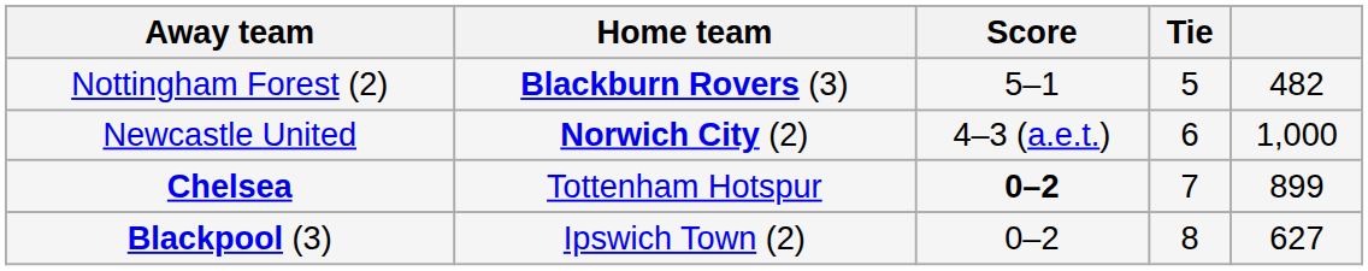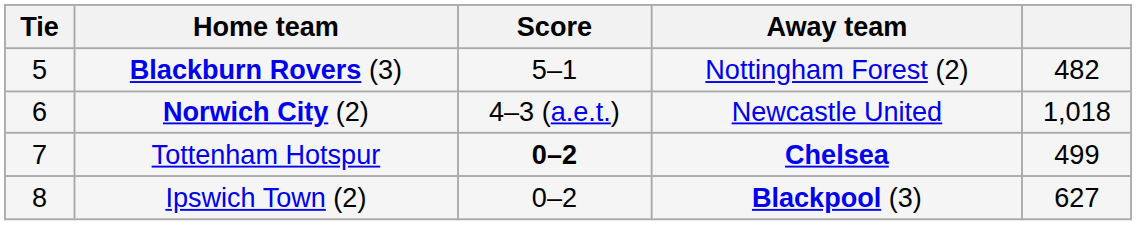columns swapped: Tie <-> Away team
Norwich City (2) | column 5: 1,000 -> 1,018
Tottenham Hotspur | column 5: 899 -> 499
